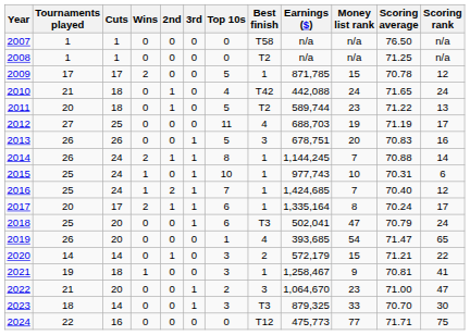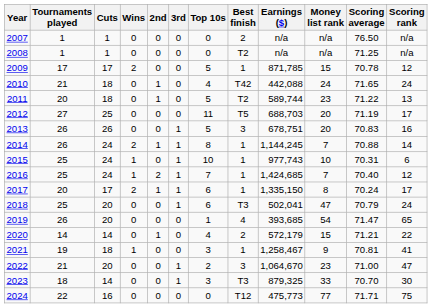2007 | Best finish: T58 -> 2
2012 | Best finish: 4 -> T5
2012 | Money list rank: 19 -> 20
2017 | Earnings ($): 1,335,164 -> 1,335,150
2020 | Top 10s: 3 -> 4
